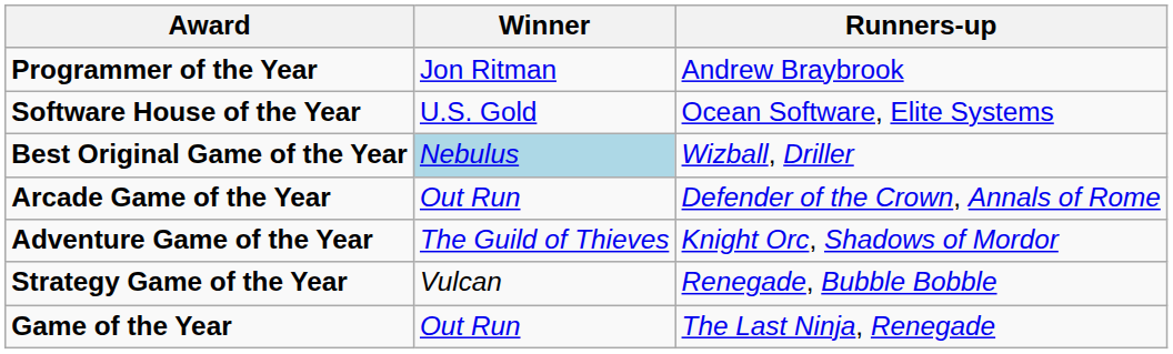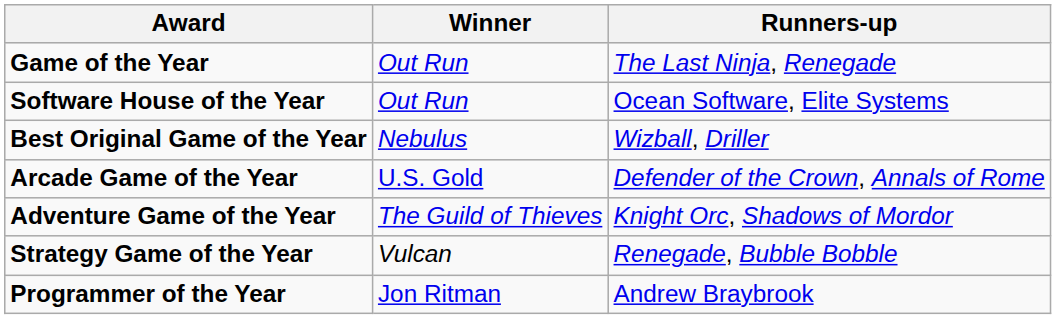rows swapped: Game of the Year <-> Programmer of the Year
Software House of the Year | Winner: U.S. Gold -> Out Run
Best Original Game of the Year | Winner: lightblue background -> no background
Arcade Game of the Year | Winner: Out Run -> U.S. Gold
